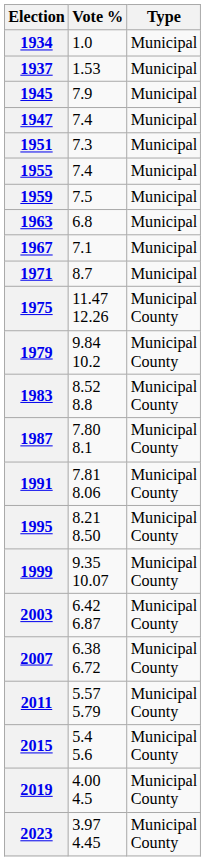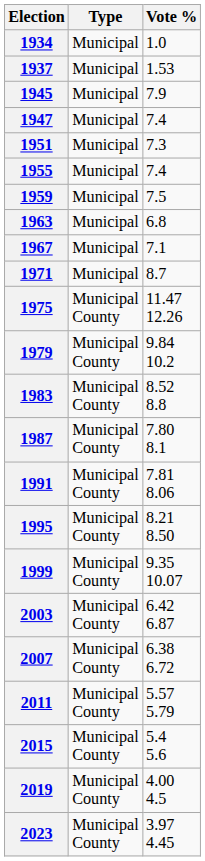columns swapped: Vote % <-> Type
